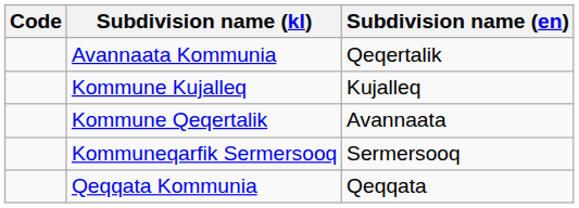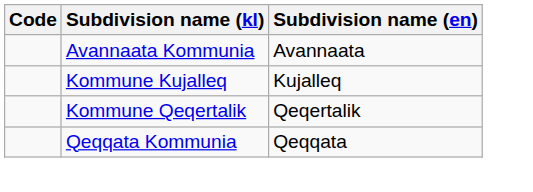Avannaata Kommunia | Subdivision name (en): Qeqertalik -> Avannaata
Kommune Qeqertalik | Subdivision name (en): Avannaata -> Qeqertalik
- row: Kommuneqarfik Sermersooq | Sermersooq
